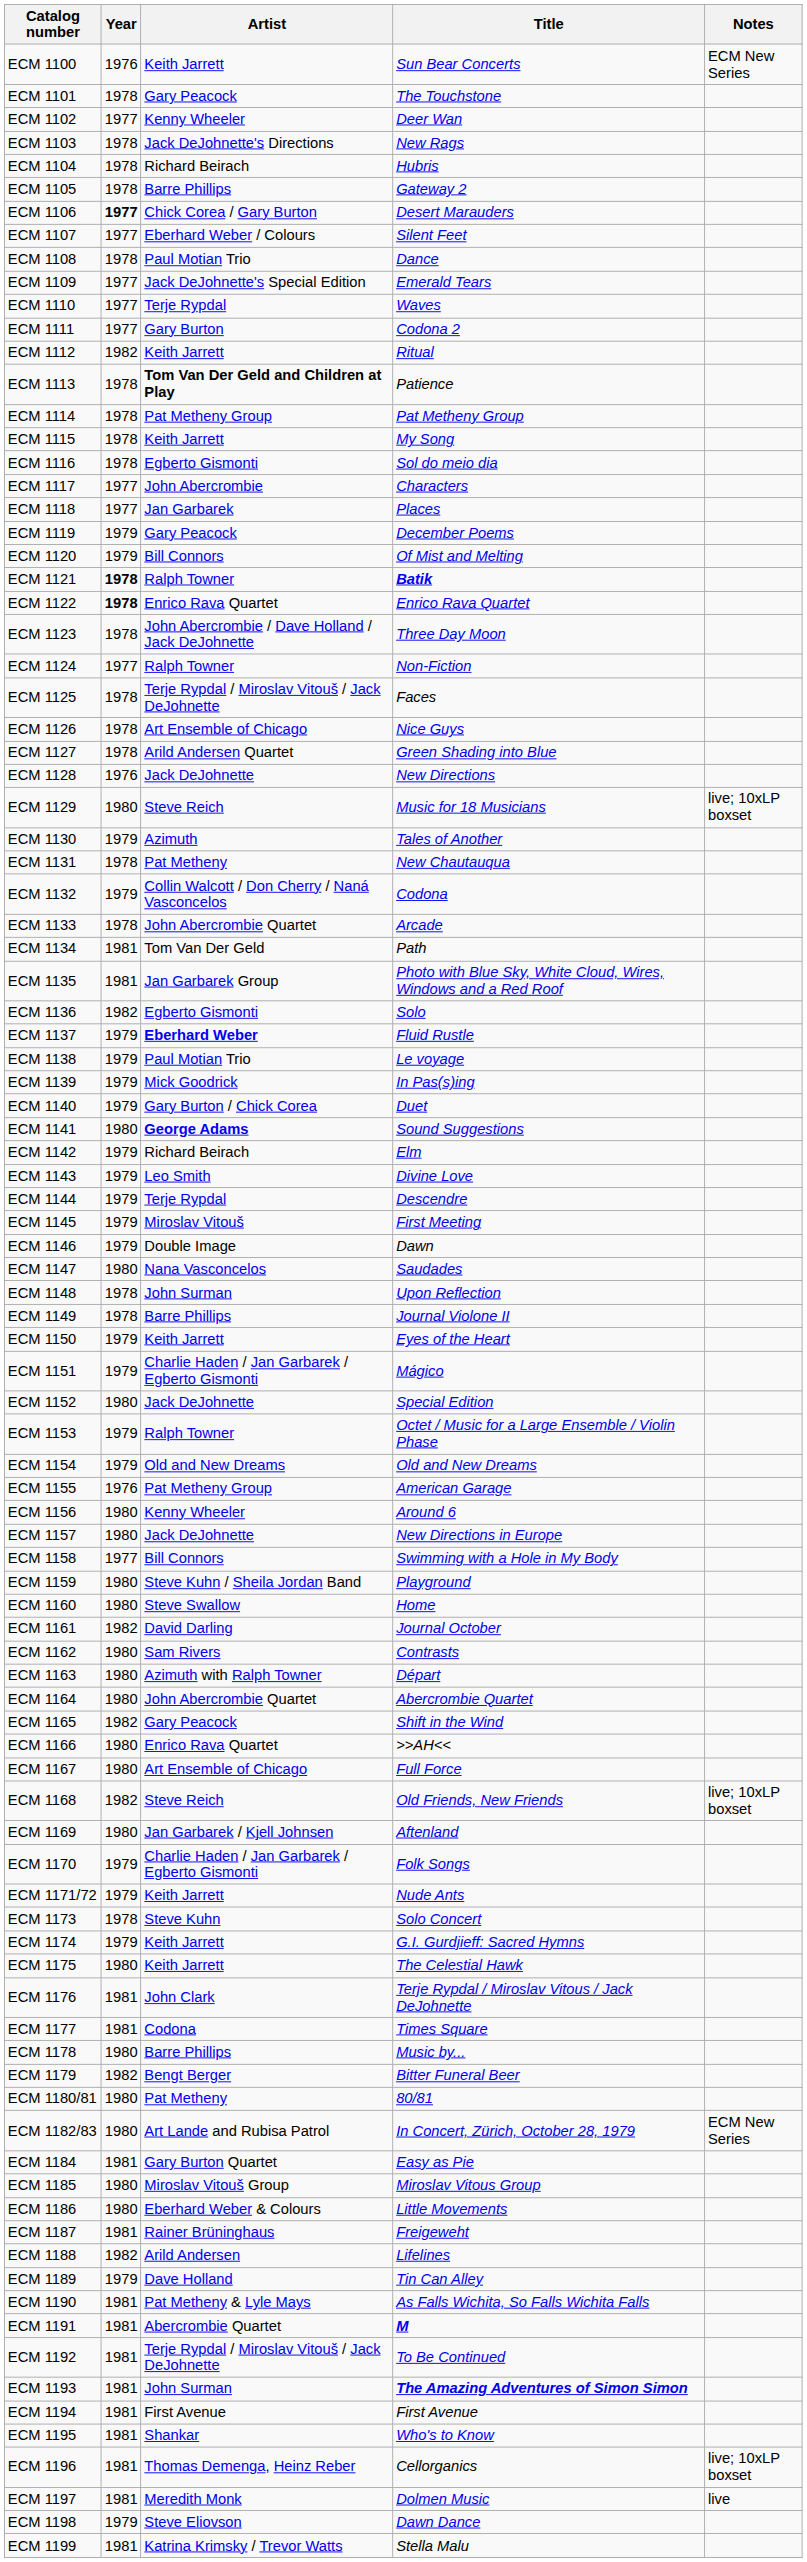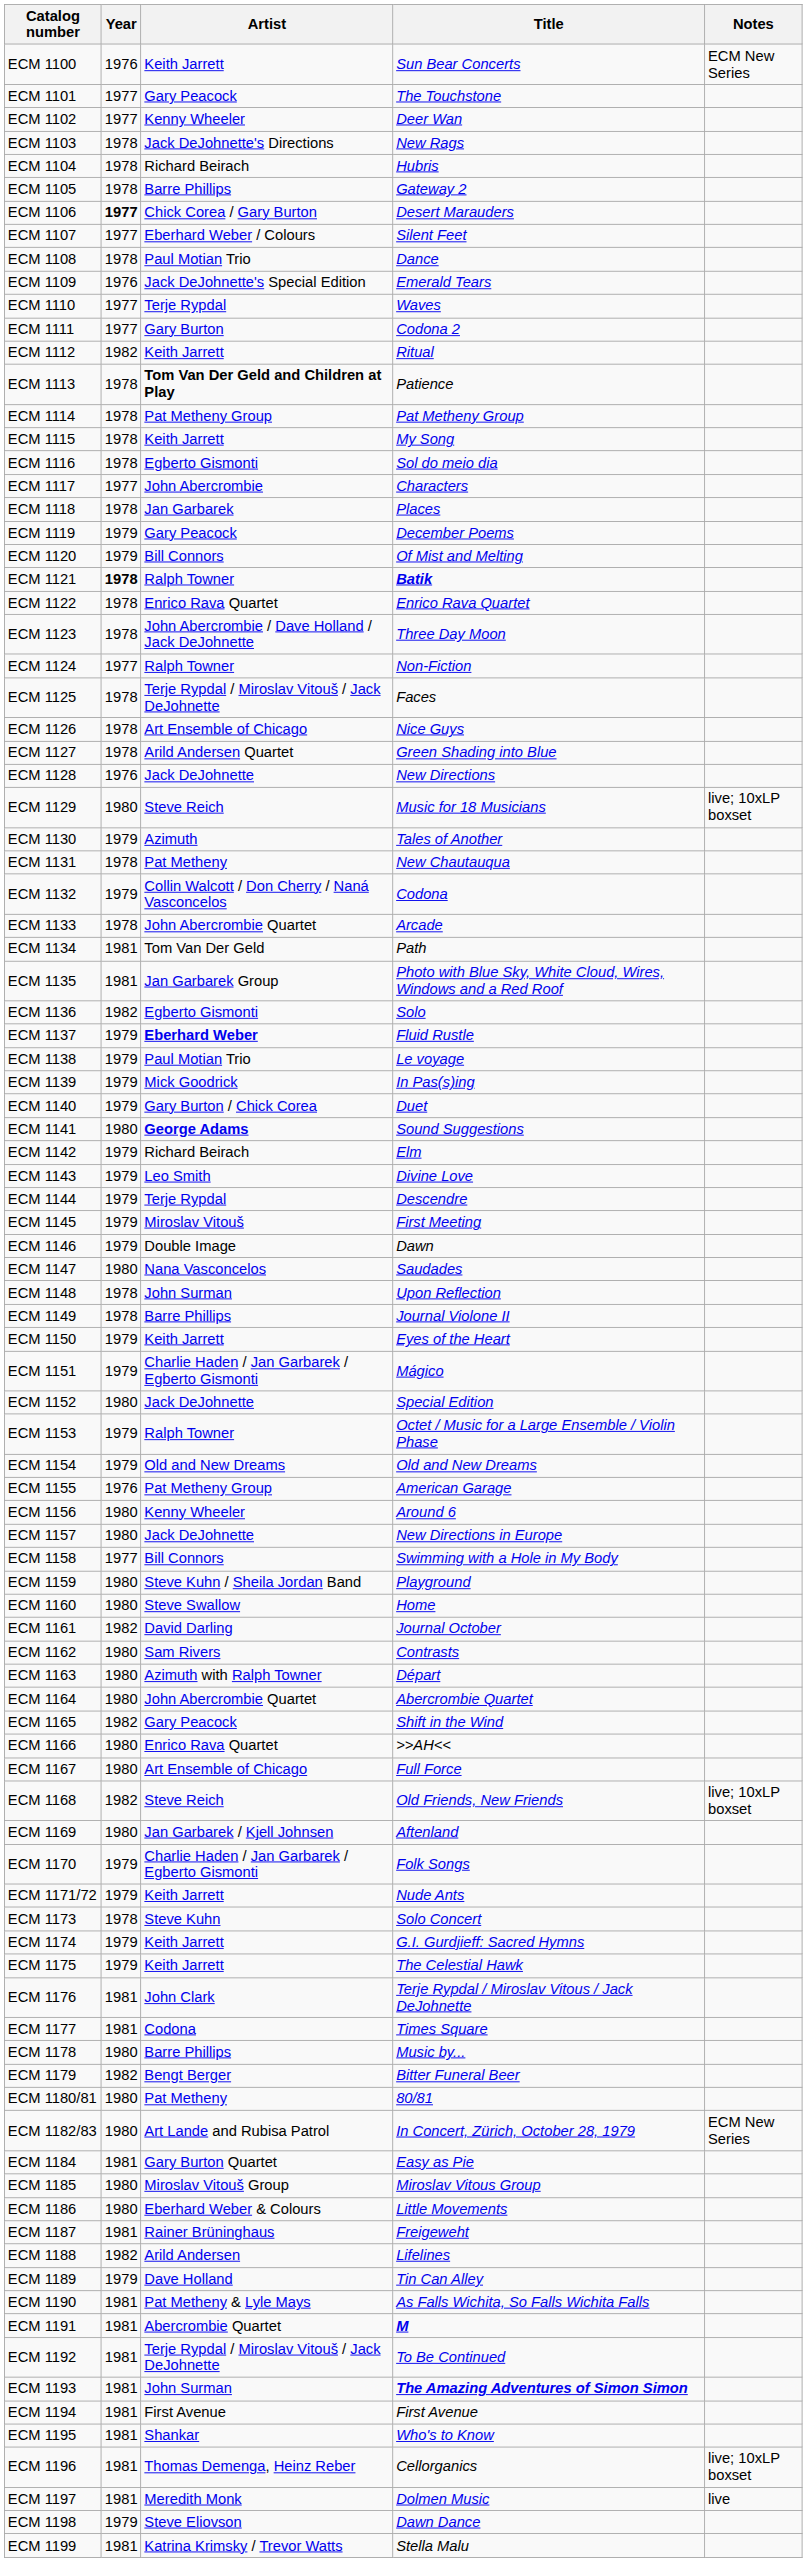ECM 1101 | Year: 1978 -> 1977
ECM 1109 | Year: 1977 -> 1976
ECM 1118 | Year: 1977 -> 1978
ECM 1122 | Year: bold -> normal
ECM 1175 | Year: 1980 -> 1979
